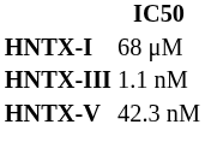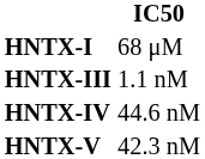+ row: HNTX-IV | 44.6 nM
